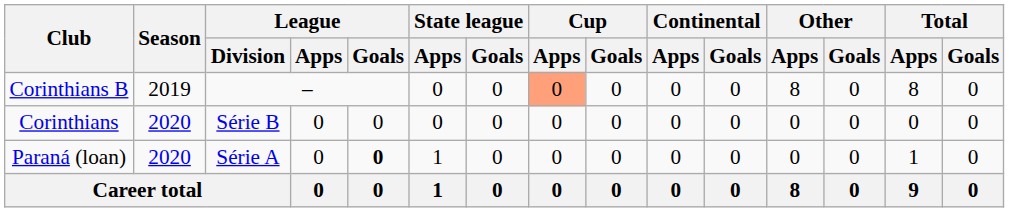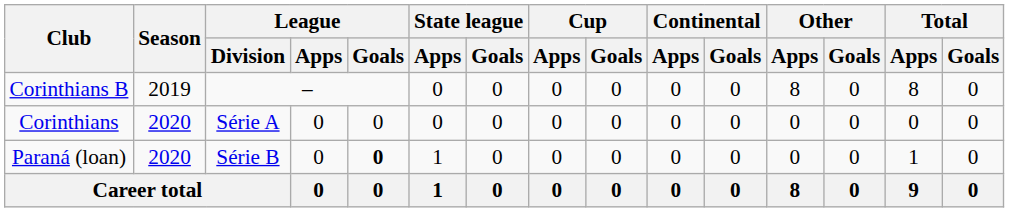Corinthians B | Cup / Apps: lightsalmon background -> no background
Corinthians | League / Division: Série B -> Série A
Paraná (loan) | League / Division: Série A -> Série B
